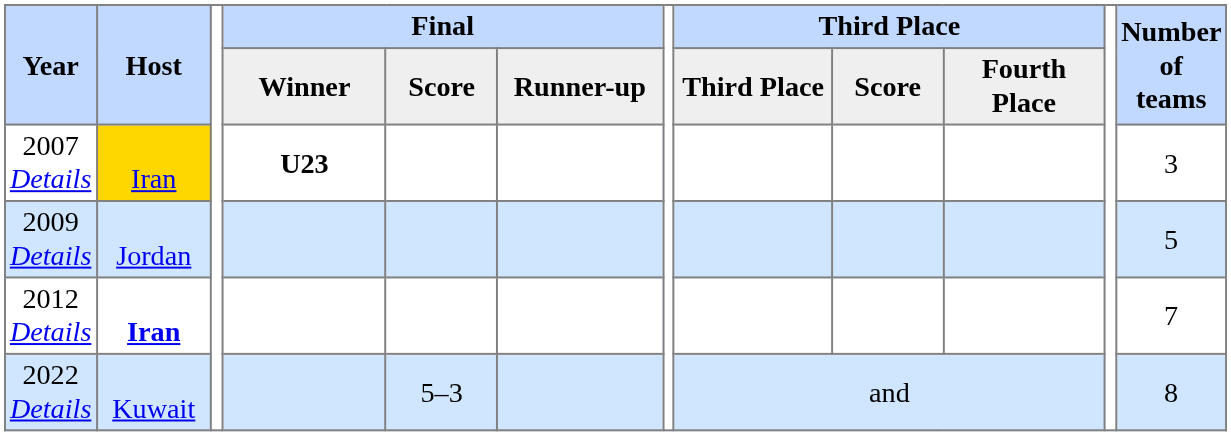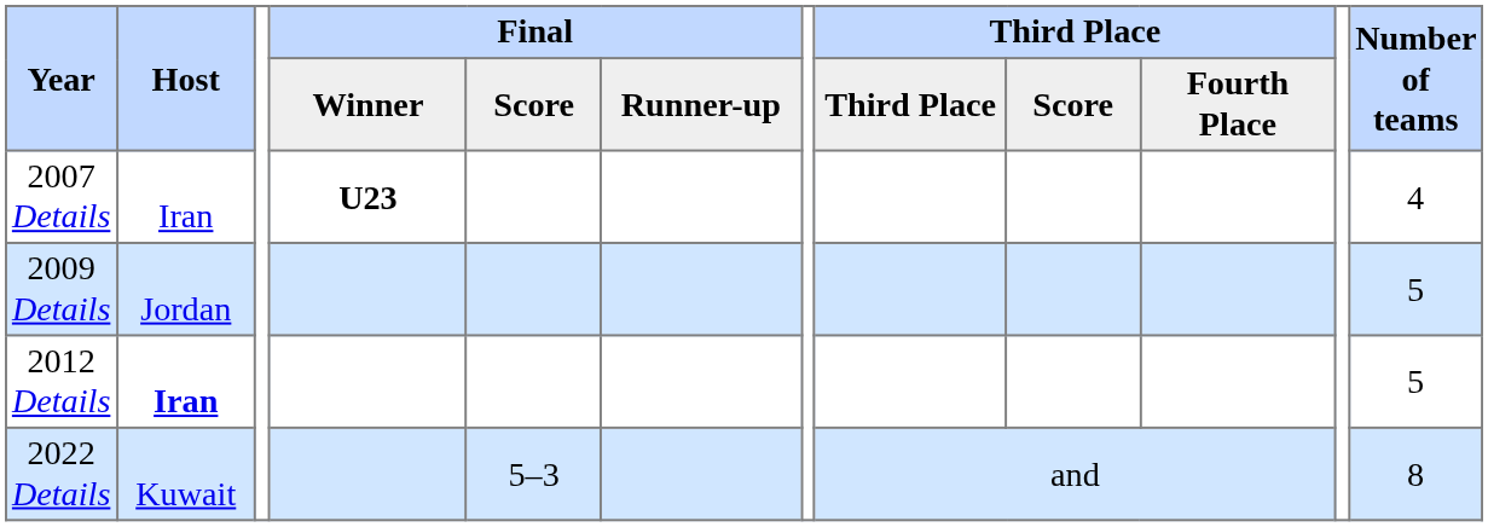2007 Details | Host: gold background -> no background
2007 Details | Number of teams: 3 -> 4
2012 Details | Number of teams: 7 -> 5
